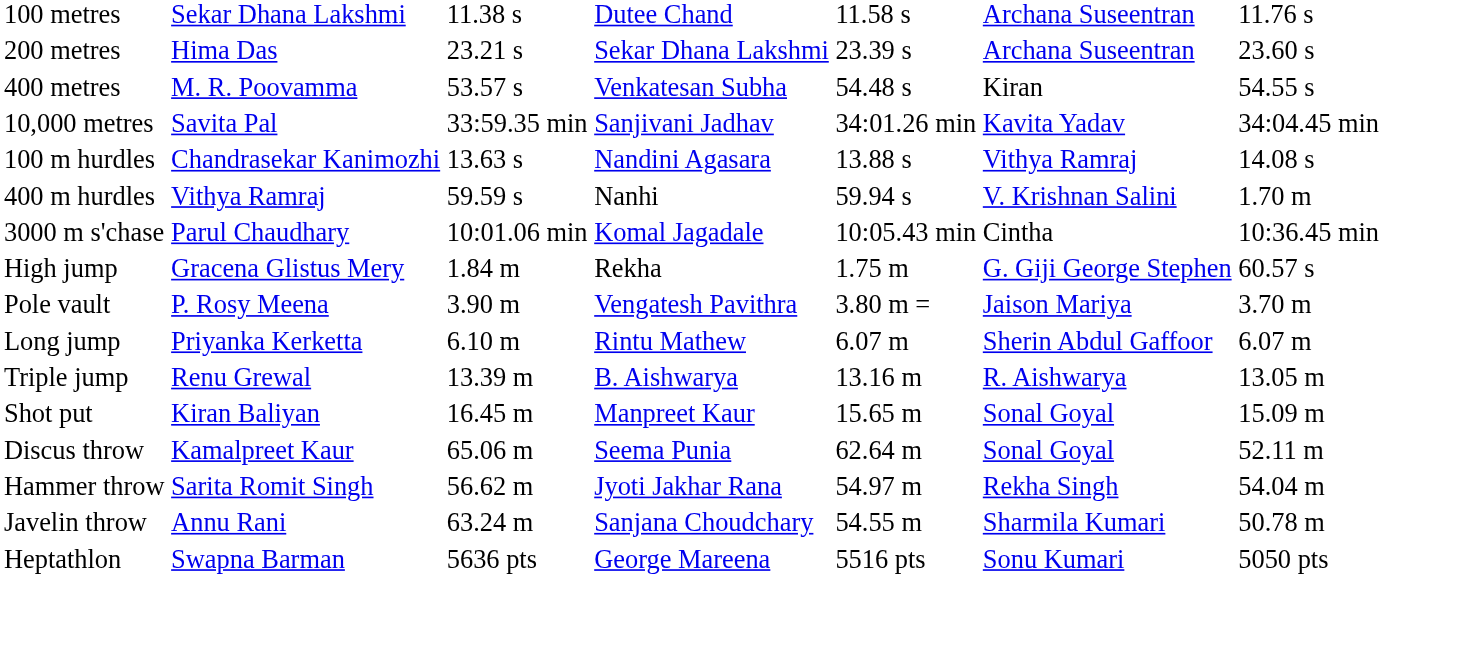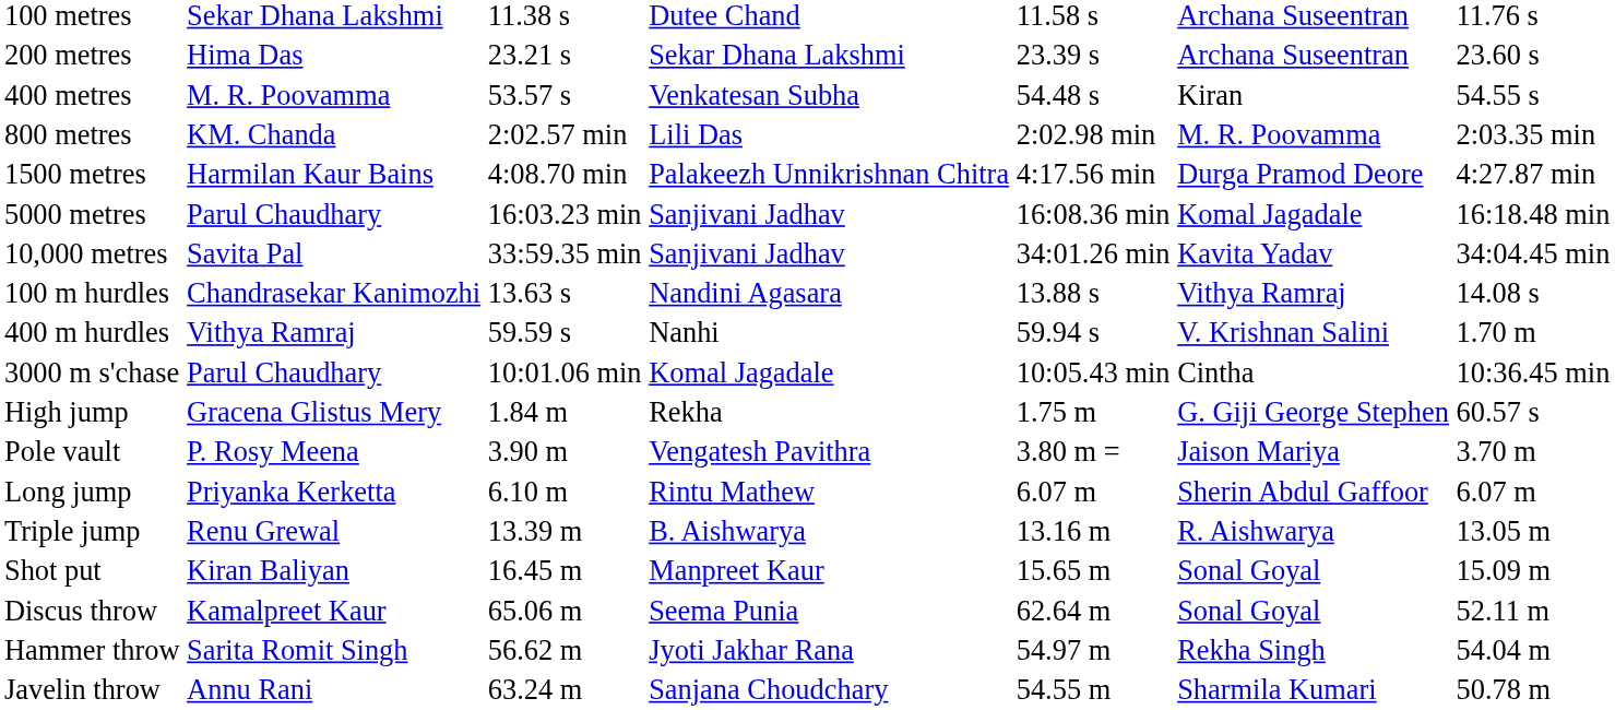+ row: 800 metres | KM. Chanda | 2:02.57 min | Lili Das | 2:02.98 min | M. R. Poovamma | 2:03.35 min
+ row: 1500 metres | Harmilan Kaur Bains | 4:08.70 min | Palakeezh Unnikrishnan Chitra | 4:17.56 min | Durga Pramod Deore | 4:27.87 min
+ row: 5000 metres | Parul Chaudhary | 16:03.23 min | Sanjivani Jadhav | 16:08.36 min | Komal Jagadale | 16:18.48 min
- row: Heptathlon | Swapna Barman | 5636 pts | George Mareena | 5516 pts | Sonu Kumari | 5050 pts
